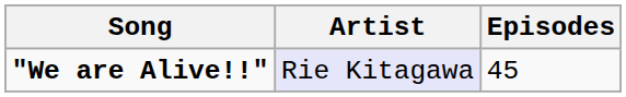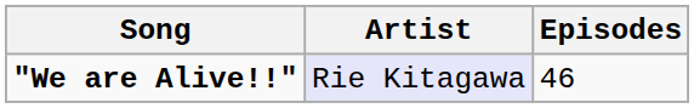"We are Alive!!" | Episodes: 45 -> 46
